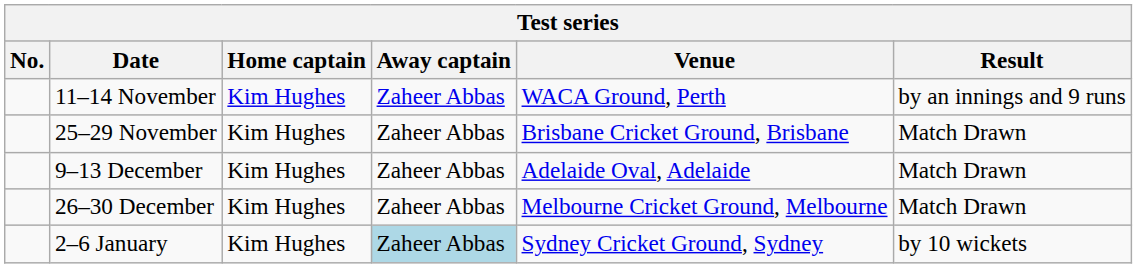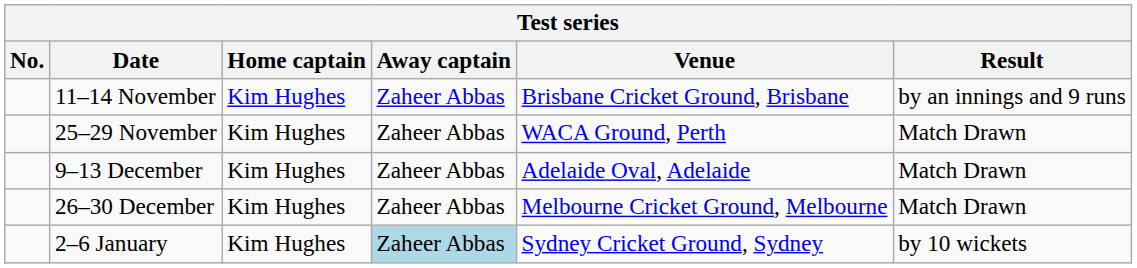11–14 November | Venue: WACA Ground, Perth -> Brisbane Cricket Ground, Brisbane
25–29 November | Venue: Brisbane Cricket Ground, Brisbane -> WACA Ground, Perth
